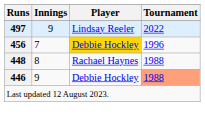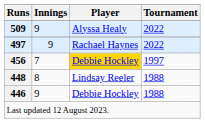+ row: 509 | 9 | Alyssa Healy | 2022
497 | Player: Lindsay Reeler -> Rachael Haynes
456 | Tournament: 1996 -> 1997
448 | Player: Rachael Haynes -> Lindsay Reeler
446 | Tournament: lightsalmon background -> no background
